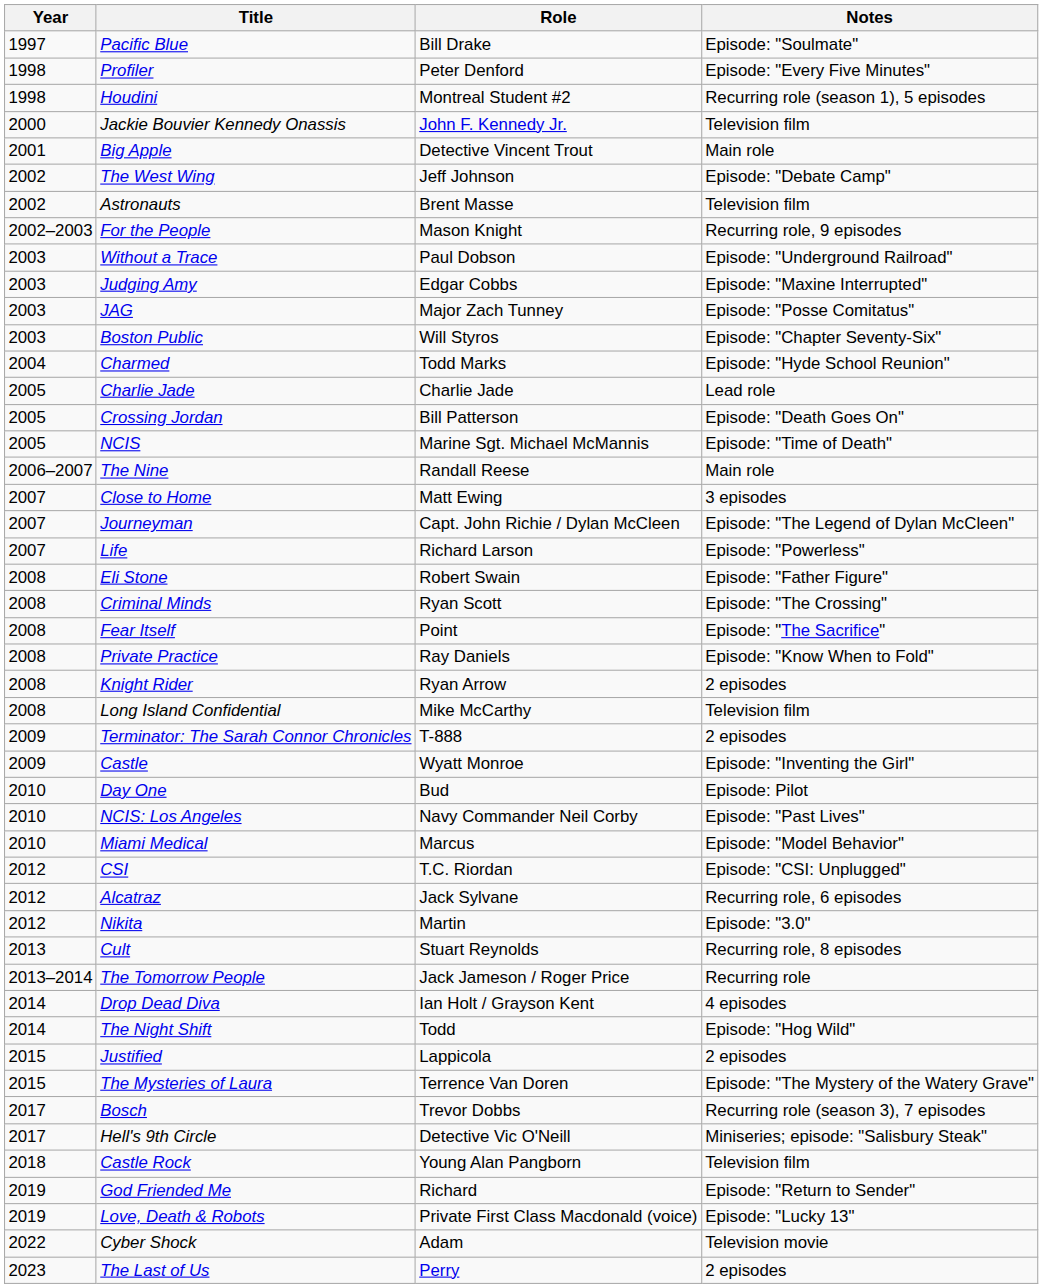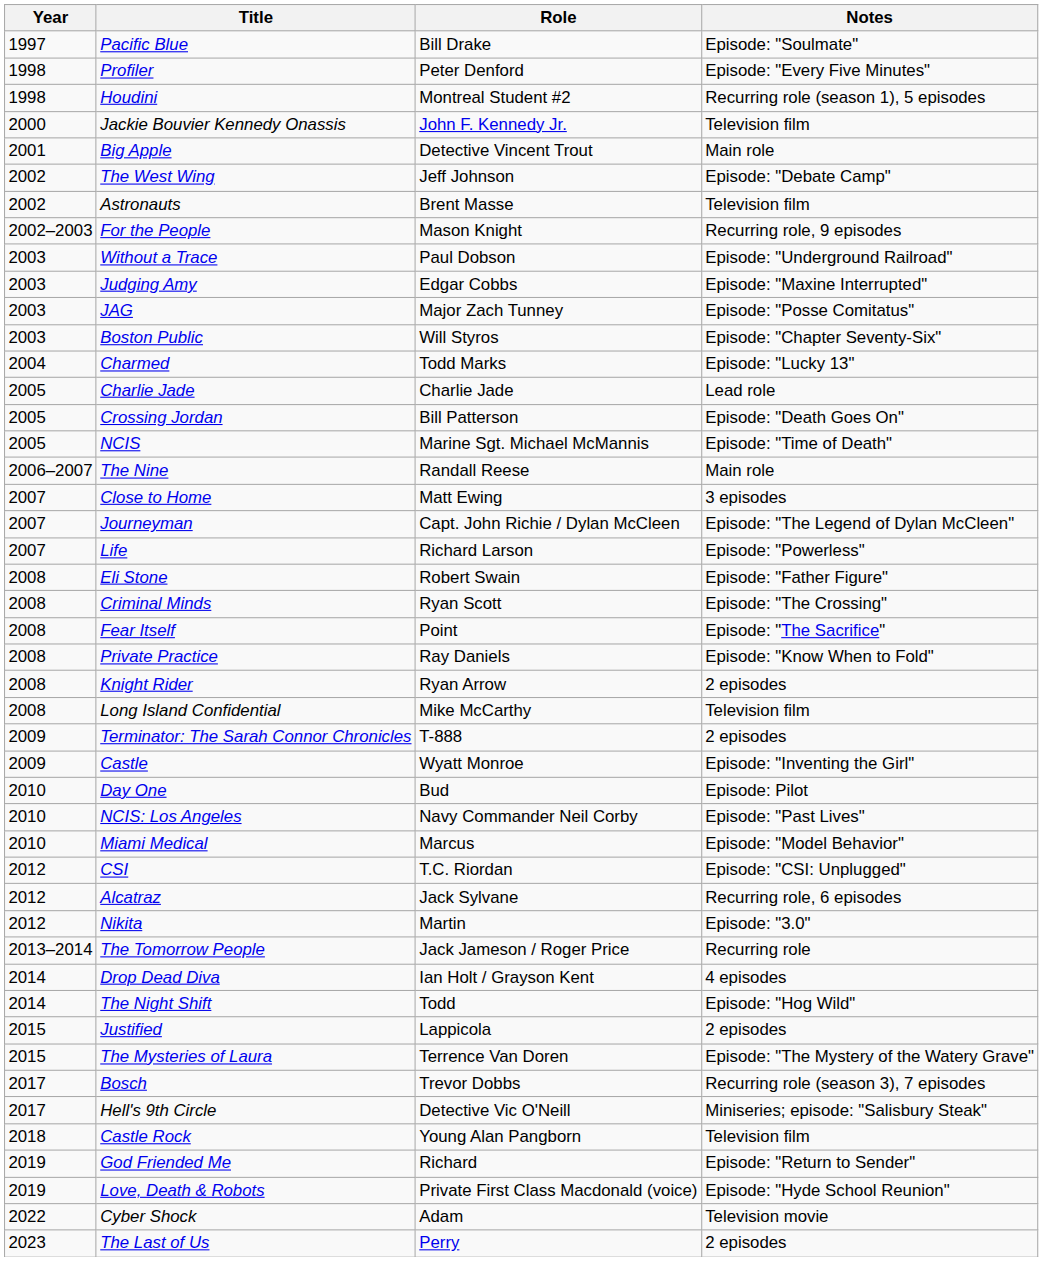Charmed | Notes: Episode: "Hyde School Reunion" -> Episode: "Lucky 13"
- row: 2013 | Cult | Stuart Reynolds | Recurring role, 8 episodes
Love, Death & Robots | Notes: Episode: "Lucky 13" -> Episode: "Hyde School Reunion"
